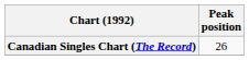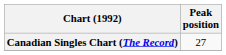Canadian Singles Chart (The Record) | Peak position: 26 -> 27
